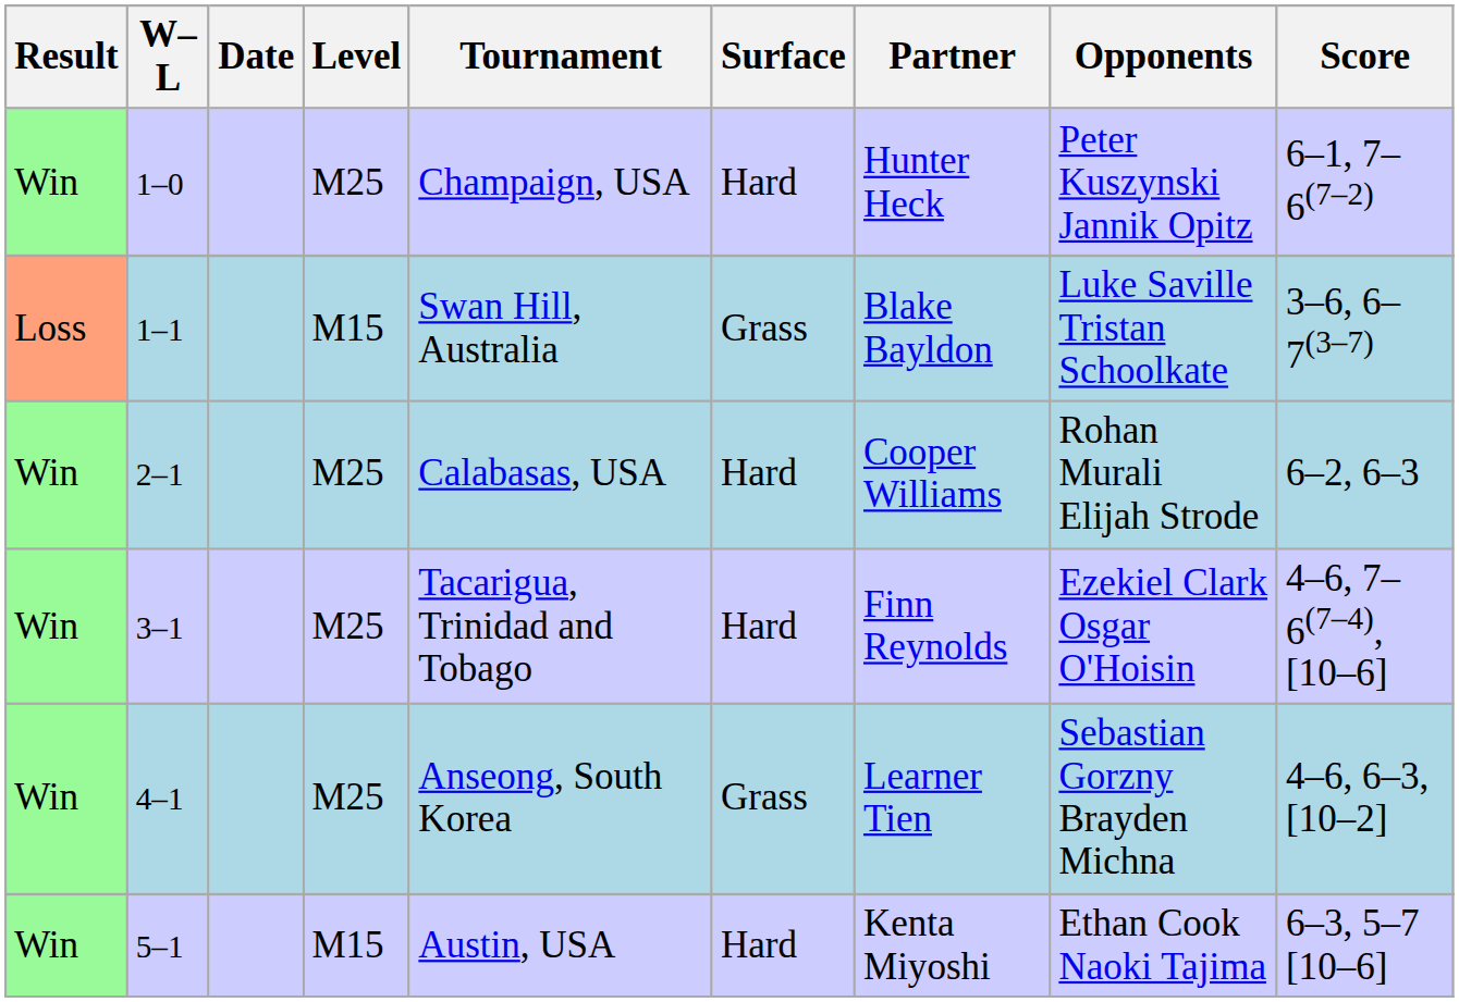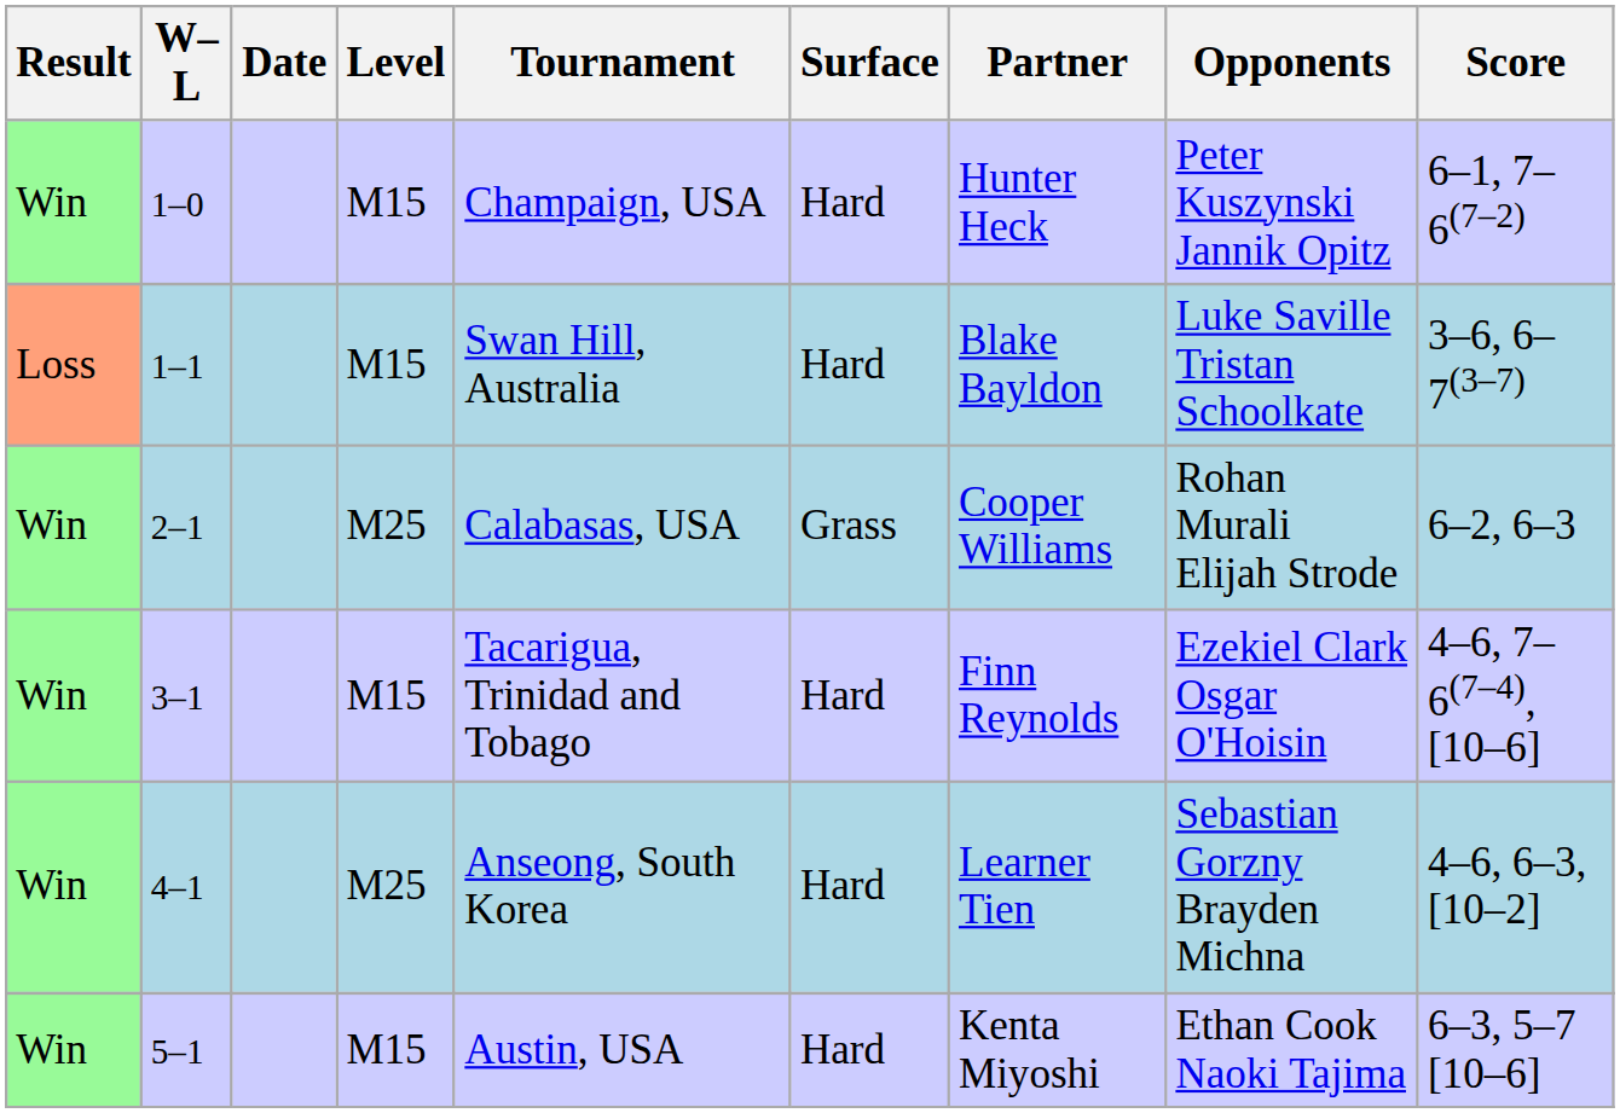1–0 | Level: M25 -> M15
1–1 | Surface: Grass -> Hard
2–1 | Surface: Hard -> Grass
3–1 | Level: M25 -> M15
4–1 | Surface: Grass -> Hard
